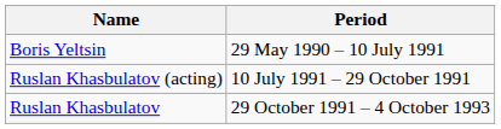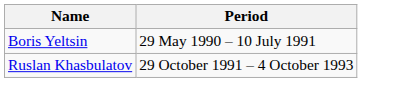- row: Ruslan Khasbulatov (acting) | 10 July 1991 – 29 October 1991
